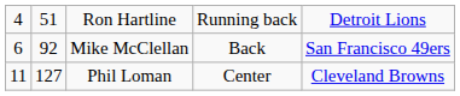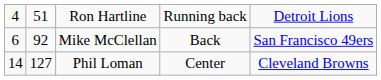Phil Loman | column 1: 11 -> 14
